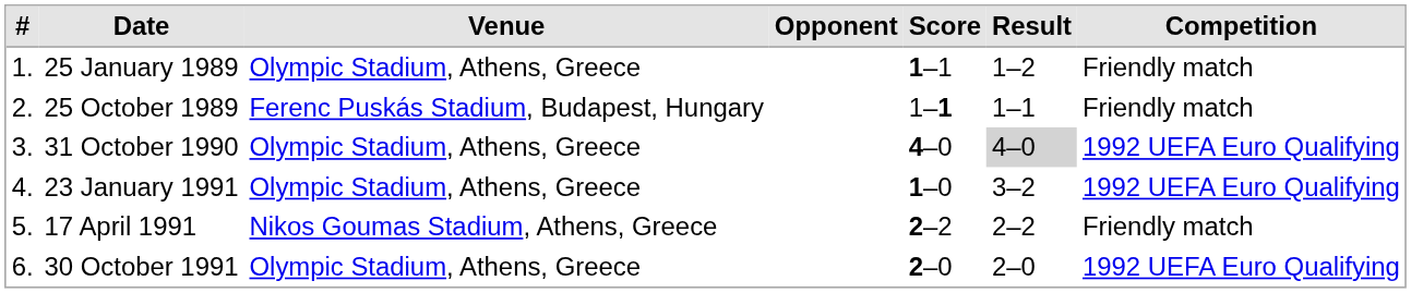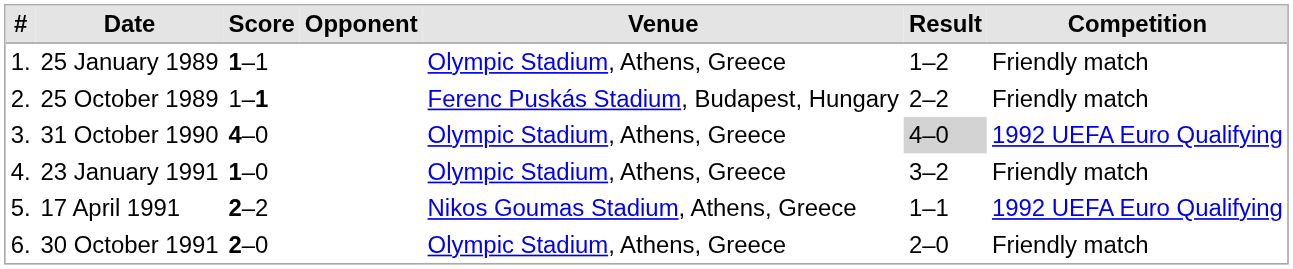columns swapped: Venue <-> Score
25 October 1989 | Result: 1–1 -> 2–2
23 January 1991 | Competition: 1992 UEFA Euro Qualifying -> Friendly match
17 April 1991 | Result: 2–2 -> 1–1
17 April 1991 | Competition: Friendly match -> 1992 UEFA Euro Qualifying
30 October 1991 | Competition: 1992 UEFA Euro Qualifying -> Friendly match
